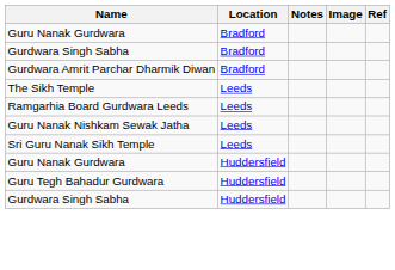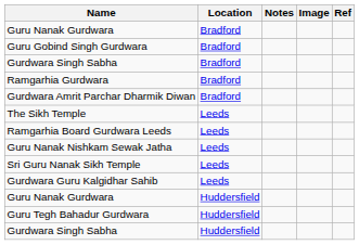+ row: Guru Gobind Singh Gurdwara | Bradford
+ row: Ramgarhia Gurdwara | Bradford
+ row: Gurdwara Guru Kalgidhar Sahib | Leeds
